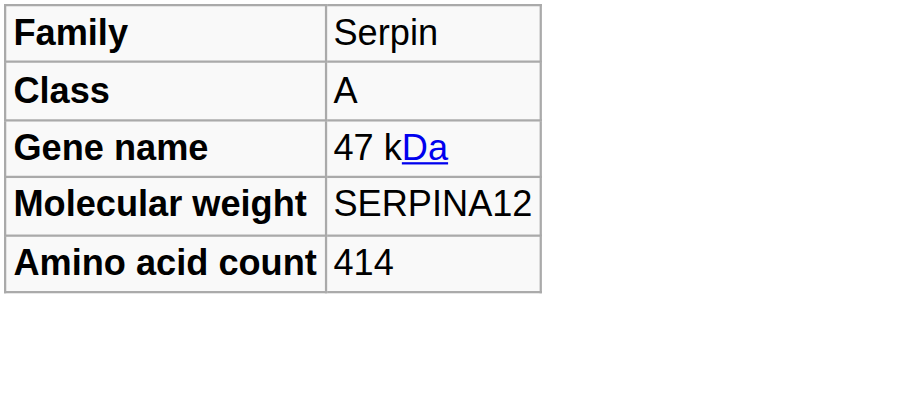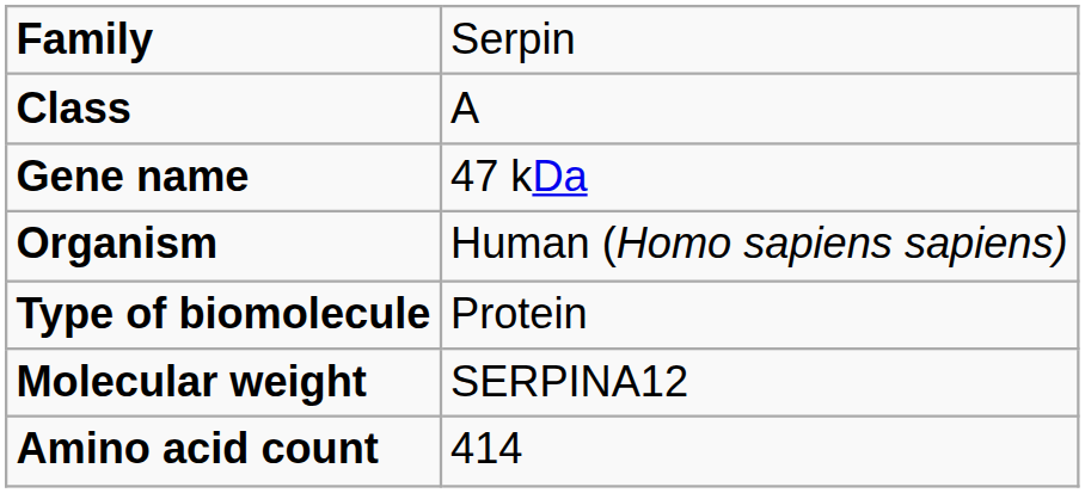+ row: Organism | Human (Homo sapiens sapiens)
+ row: Type of biomolecule | Protein
